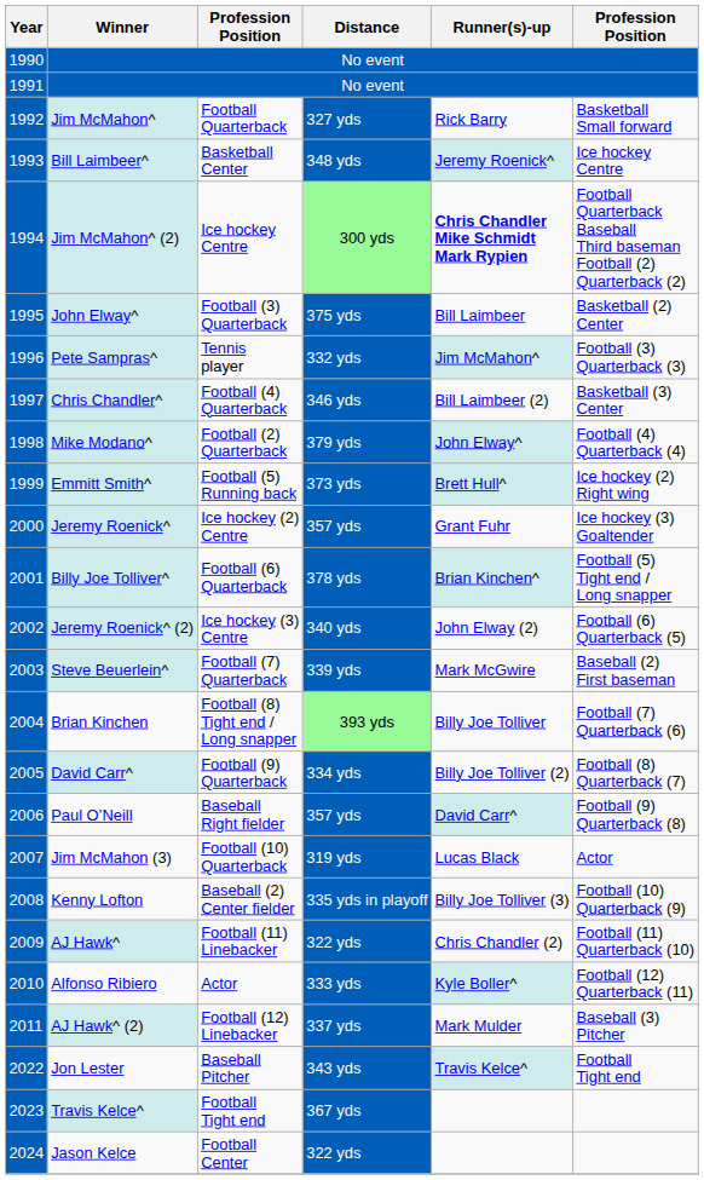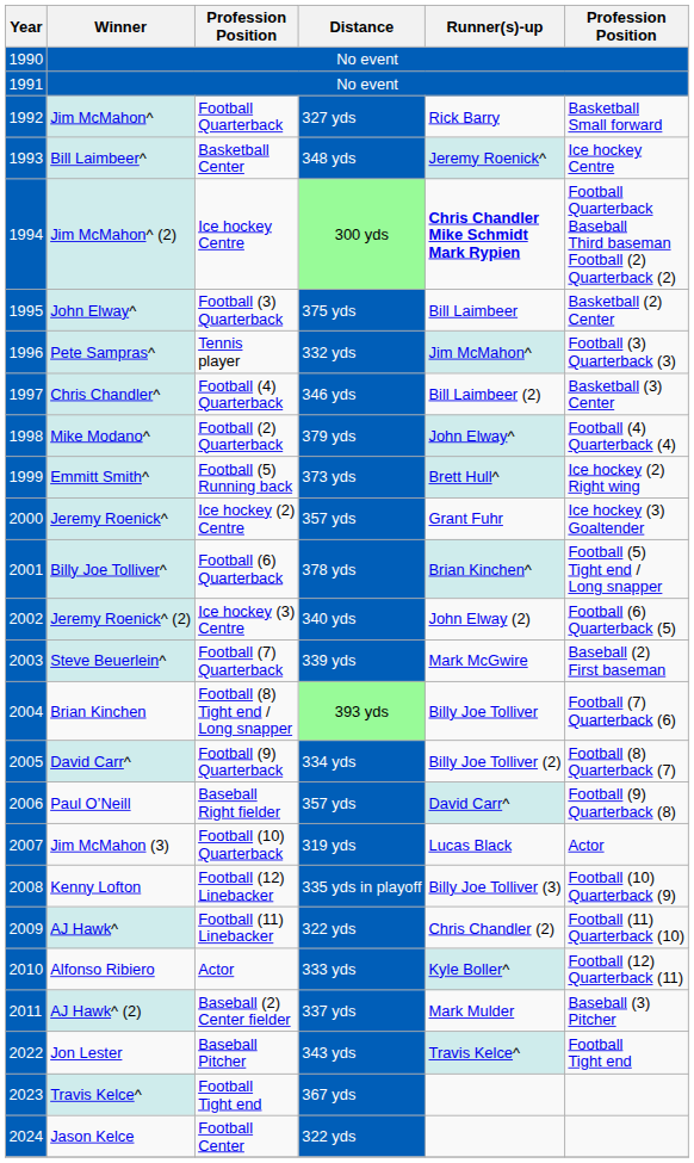Kenny Lofton | column 3: Baseball (2) Center fielder -> Football (12) Linebacker
AJ Hawk^ (2) | column 3: Football (12) Linebacker -> Baseball (2) Center fielder
